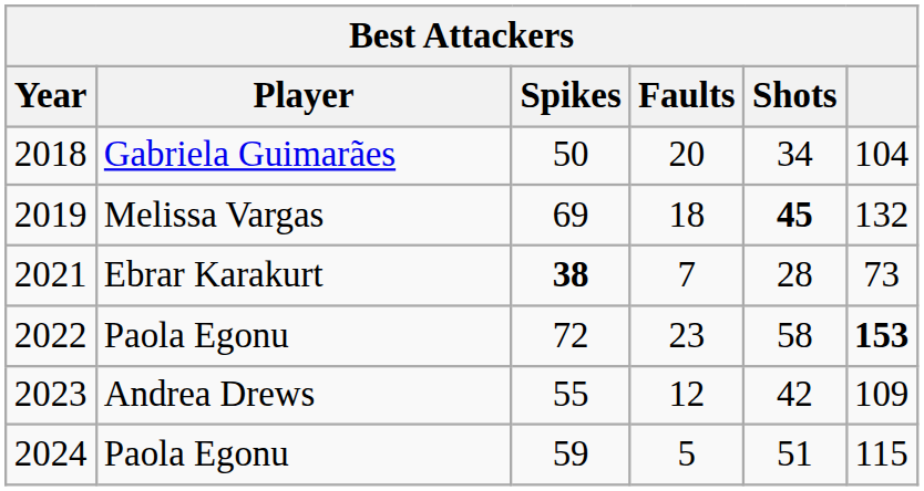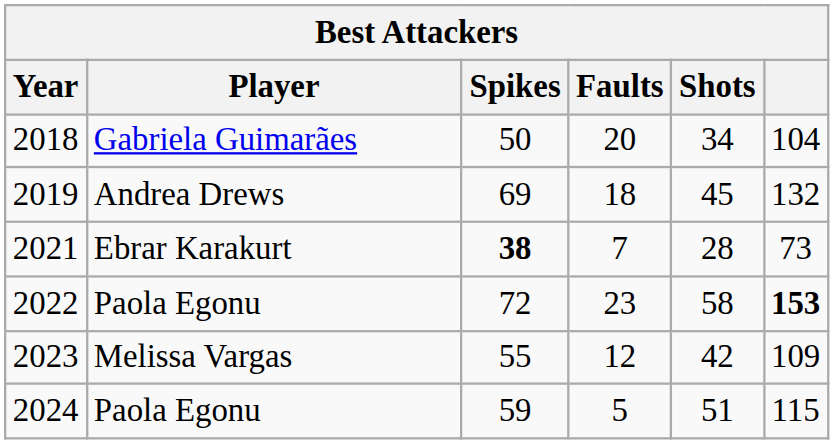2019 | Player: Melissa Vargas -> Andrea Drews
2019 | Shots: bold -> normal
2023 | Player: Andrea Drews -> Melissa Vargas
